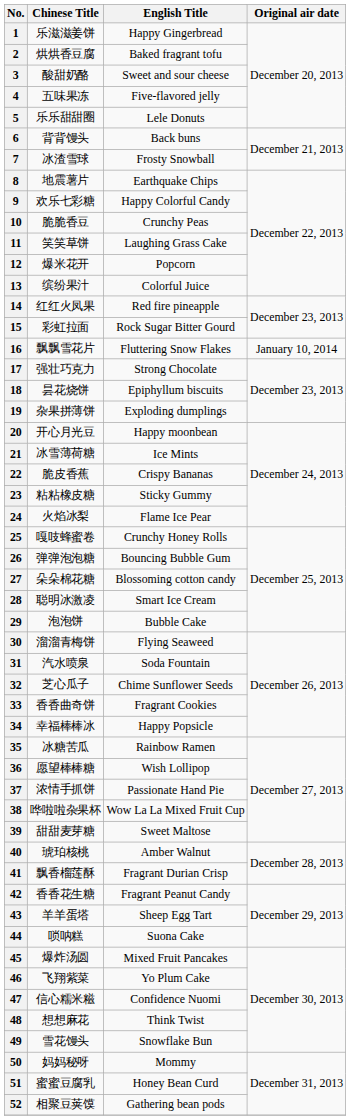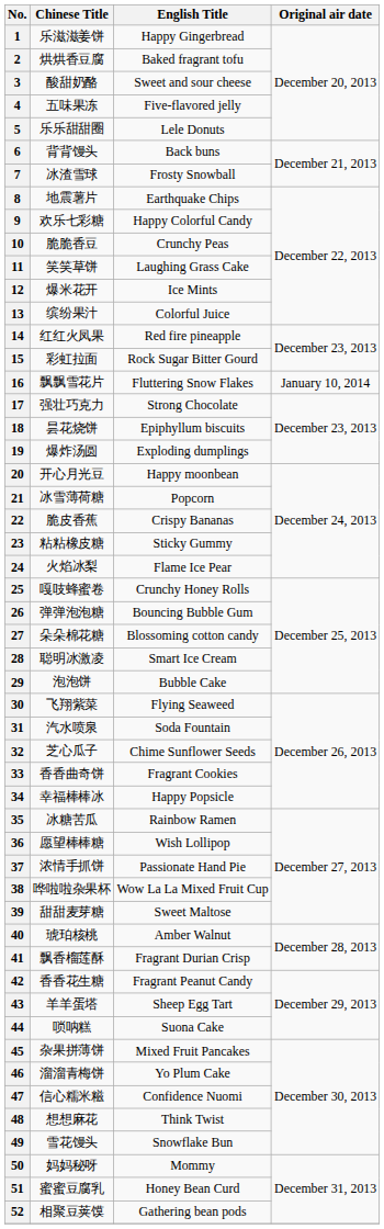12 | English Title: Popcorn -> Ice Mints
19 | Chinese Title: 杂果拼薄饼 -> 爆炸汤圆
21 | English Title: Ice Mints -> Popcorn
30 | Chinese Title: 溜溜青梅饼 -> 飞翔紫菜
45 | Chinese Title: 爆炸汤圆 -> 杂果拼薄饼
46 | Chinese Title: 飞翔紫菜 -> 溜溜青梅饼
